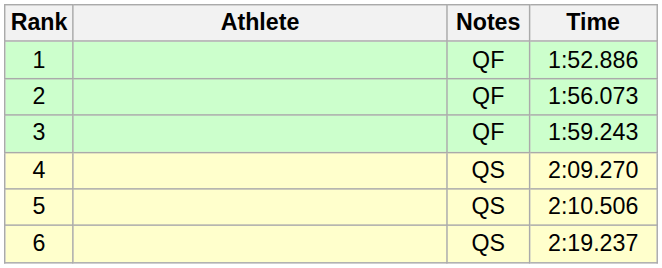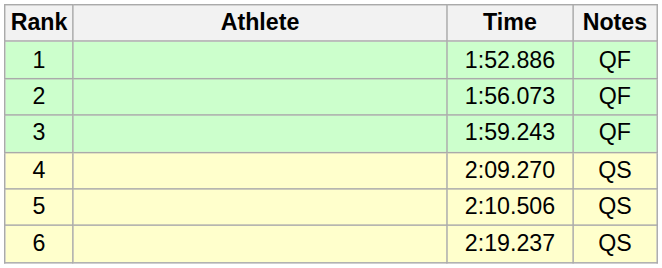columns swapped: Time <-> Notes
